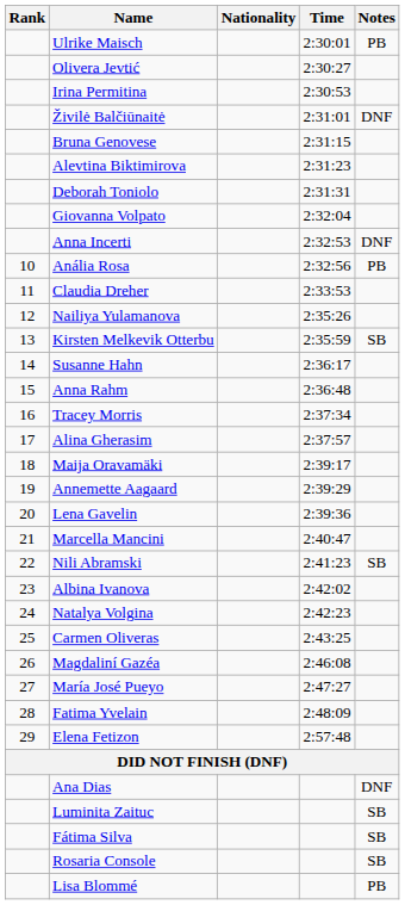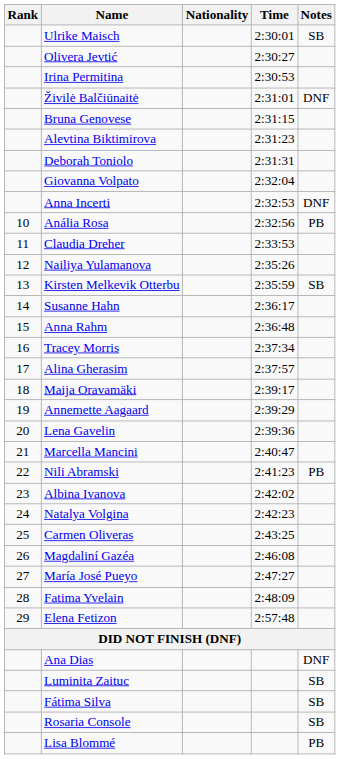Ulrike Maisch | Notes: PB -> SB
Nili Abramski | Notes: SB -> PB
